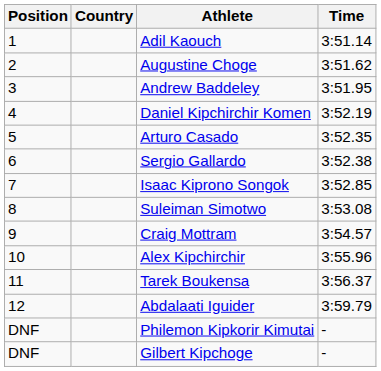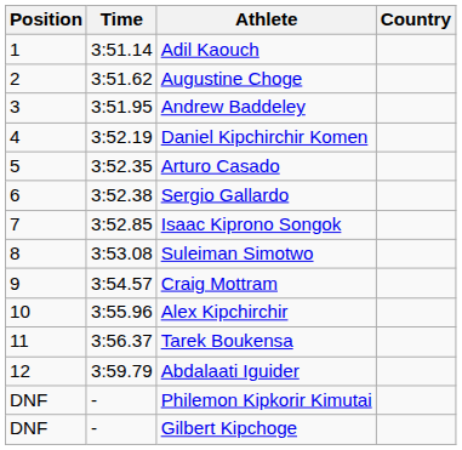columns swapped: Country <-> Time
